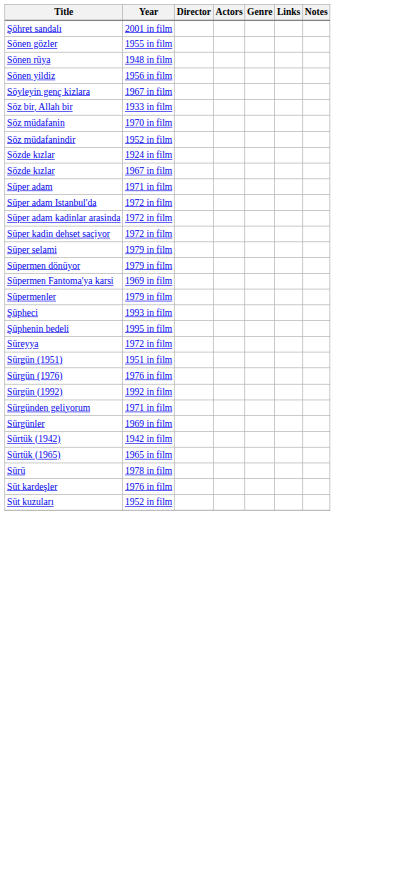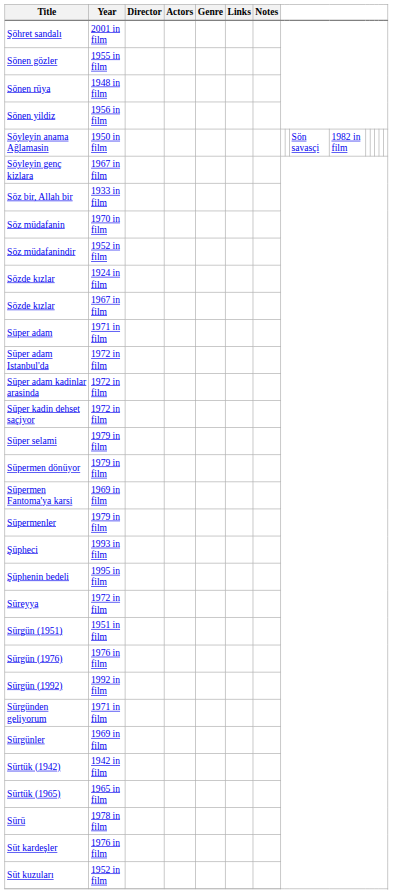+ row: Söyleyin anama Ağlamasin | 1950 in film | Sön savasçi | 1982 in film
